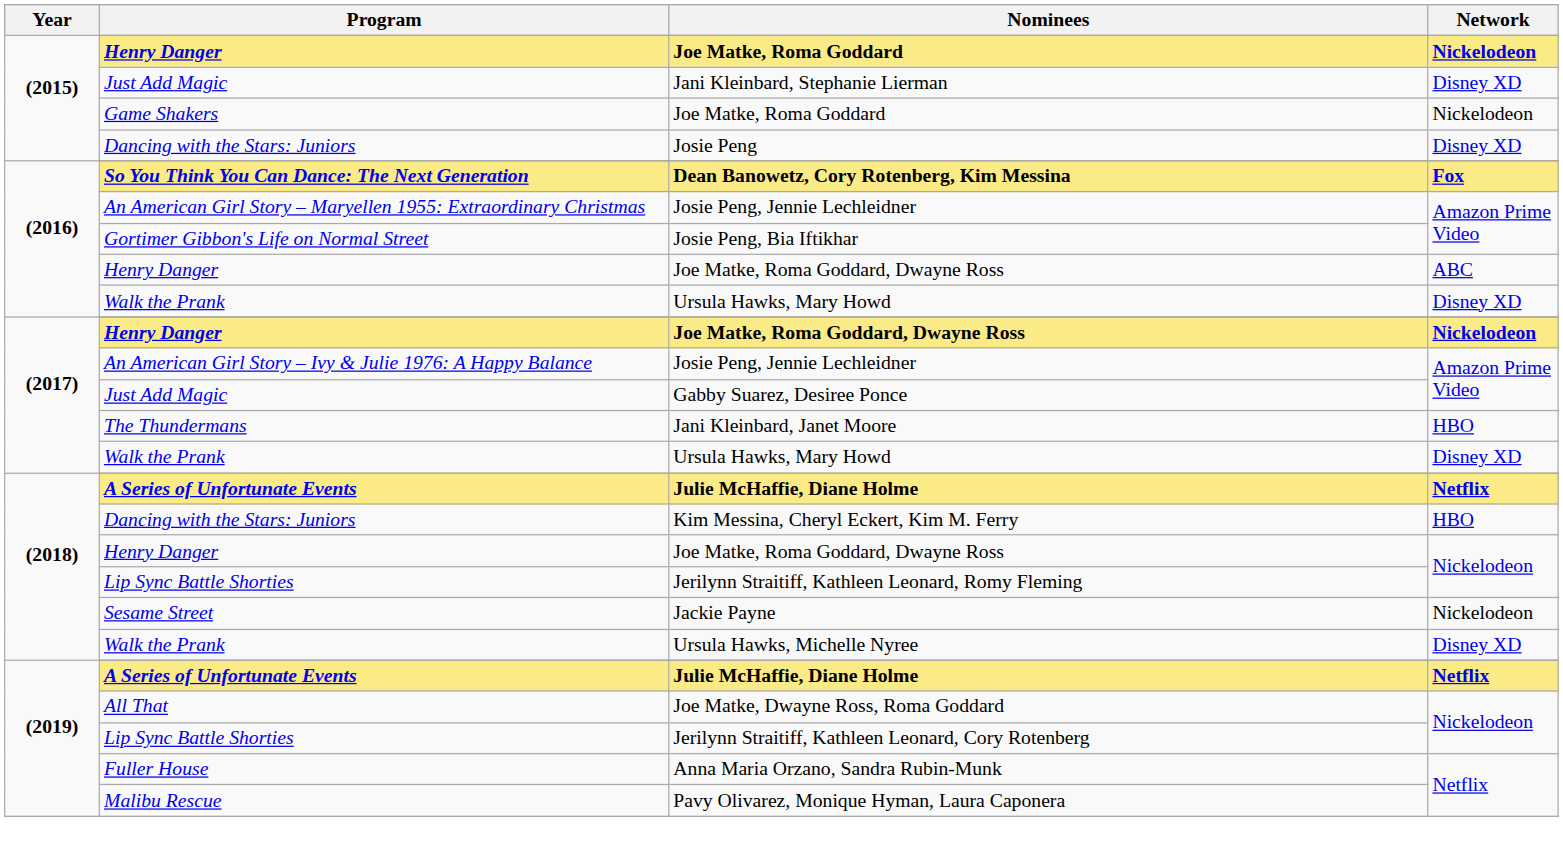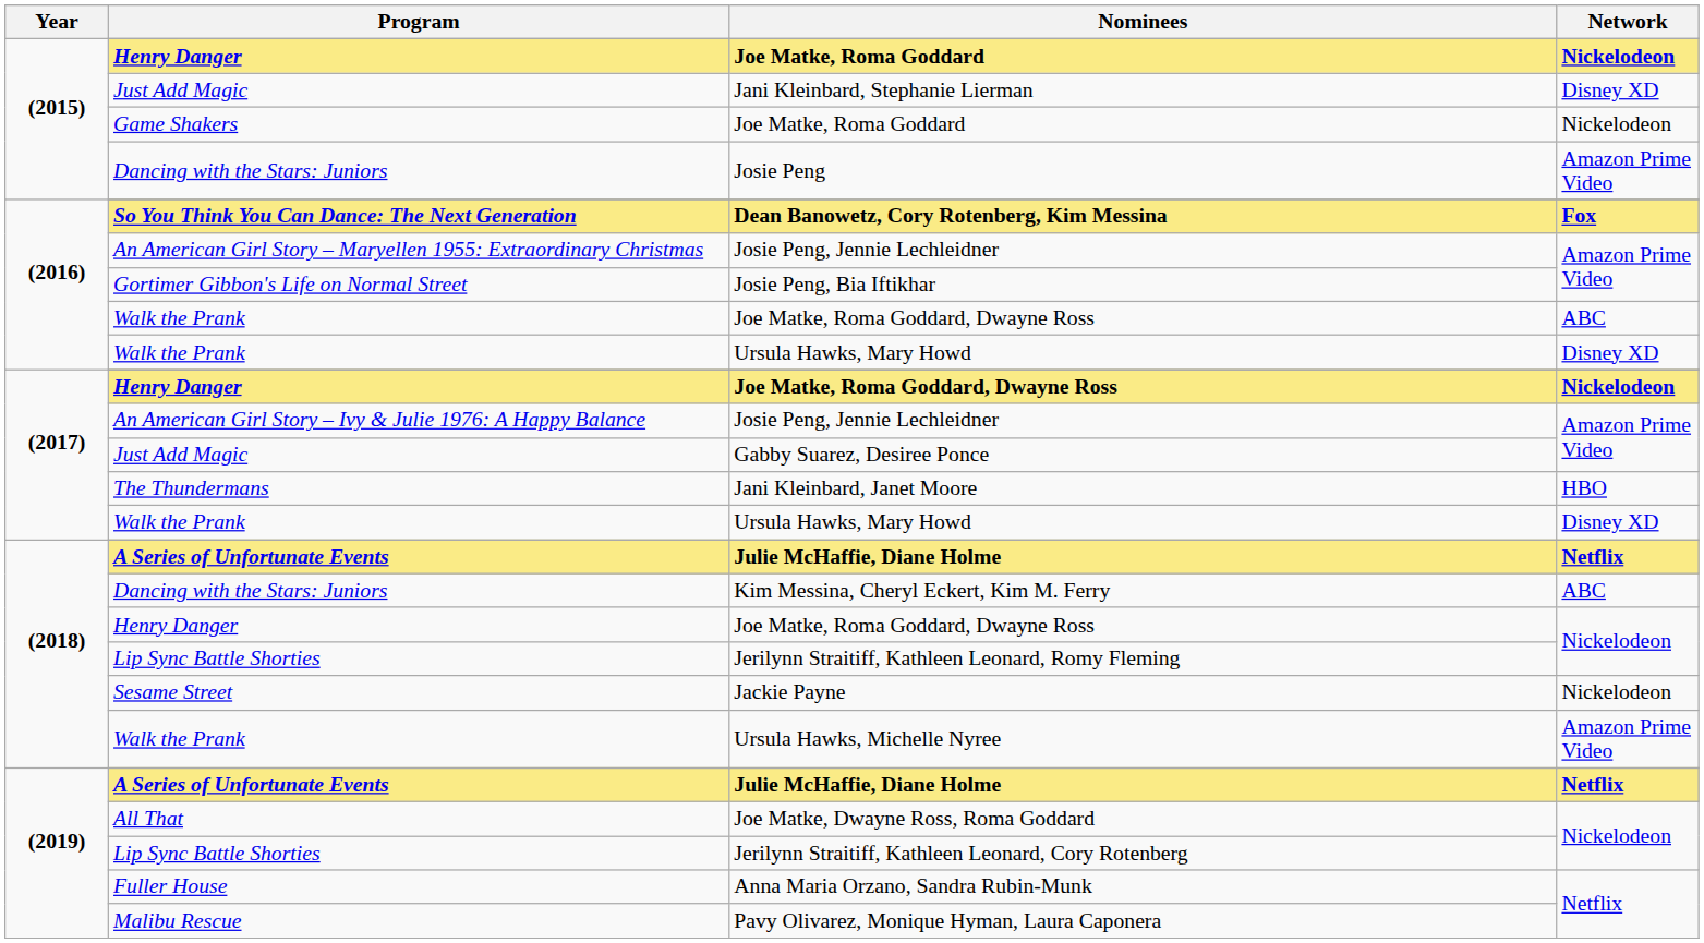Josie Peng | Network: Disney XD -> Amazon Prime Video
(2016) / Joe Matke, Roma Goddard, Dwayne Ross | Program: Henry Danger -> Walk the Prank
Kim Messina, Cheryl Eckert, Kim M. Ferry | Network: HBO -> ABC
Ursula Hawks, Michelle Nyree | Network: Disney XD -> Amazon Prime Video
